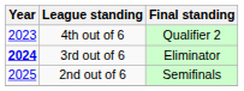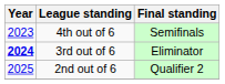4th out of 6 | Final standing: Qualifier 2 -> Semifinals
2nd out of 6 | Final standing: Semifinals -> Qualifier 2
